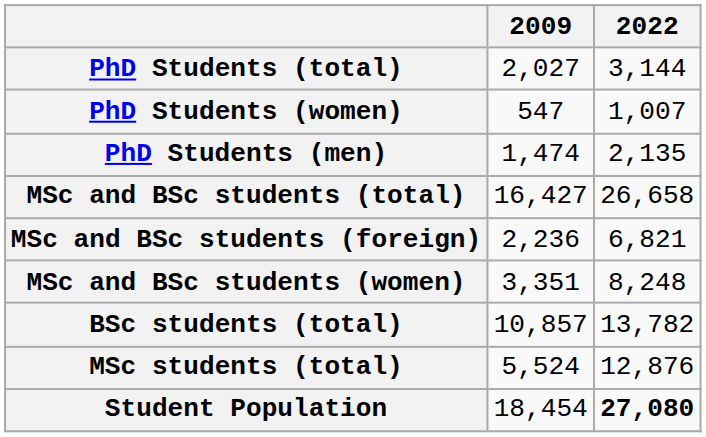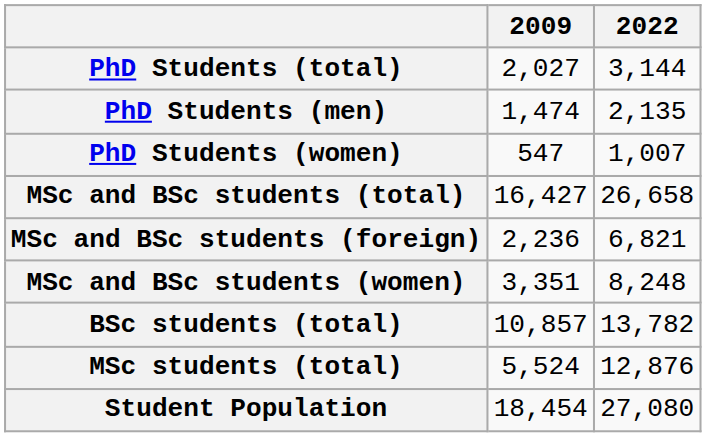rows swapped: PhD Students (men) <-> PhD Students (women)
Student Population | 2022: bold -> normal
